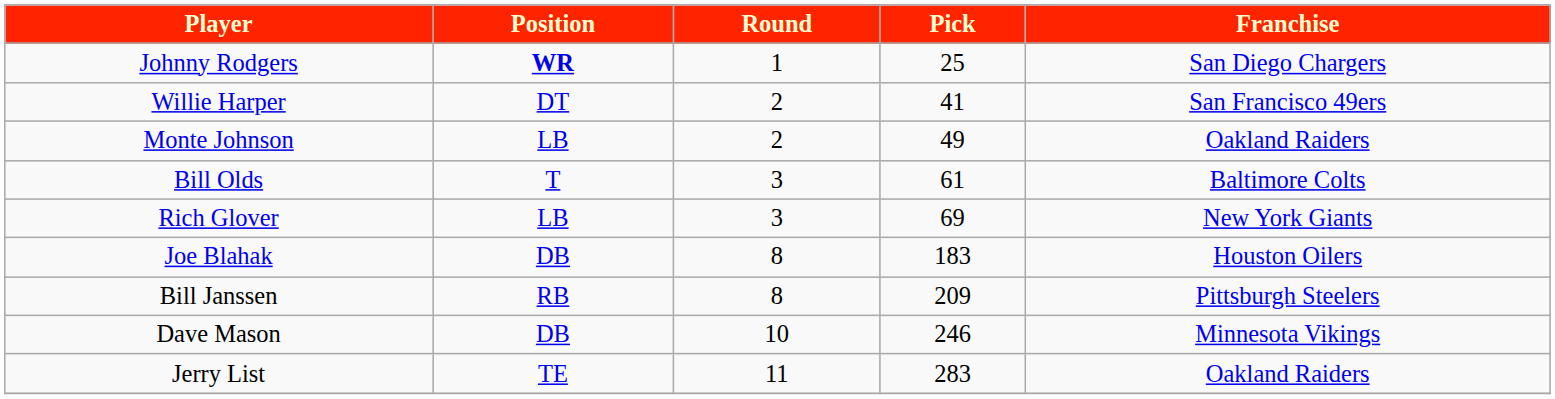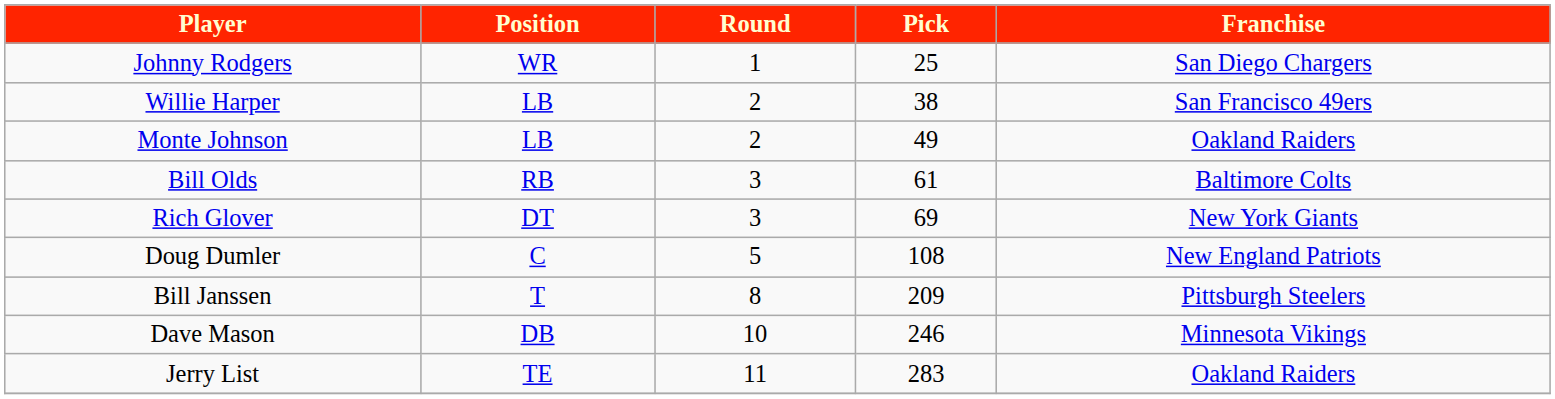Johnny Rodgers | Position: bold -> normal
Willie Harper | Position: DT -> LB
Willie Harper | Pick: 41 -> 38
Bill Olds | Position: T -> RB
Rich Glover | Position: LB -> DT
+ row: Doug Dumler | C | 5 | 108 | New England Patriots
- row: Joe Blahak | DB | 8 | 183 | Houston Oilers
Bill Janssen | Position: RB -> T
